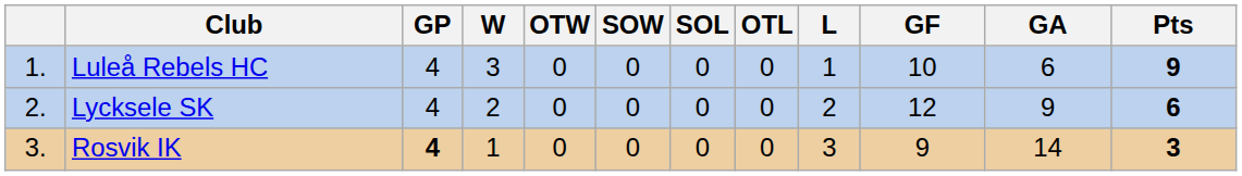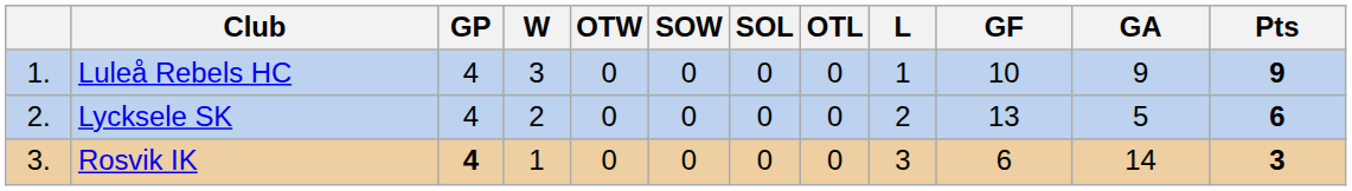Luleå Rebels HC | GA: 6 -> 9
Lycksele SK | GF: 12 -> 13
Lycksele SK | GA: 9 -> 5
Rosvik IK | GF: 9 -> 6
